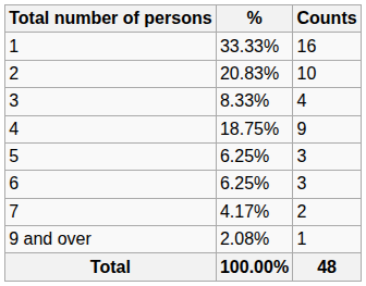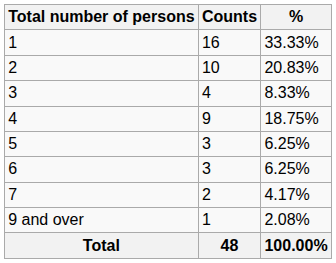columns swapped: Counts <-> %
